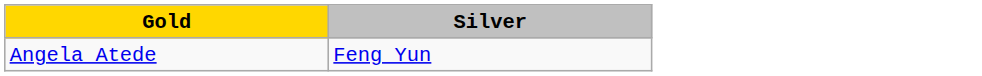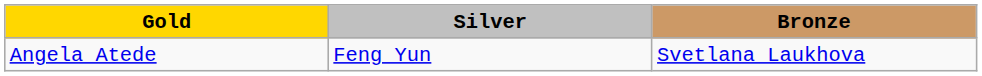+ column: Bronze | Svetlana Laukhova
